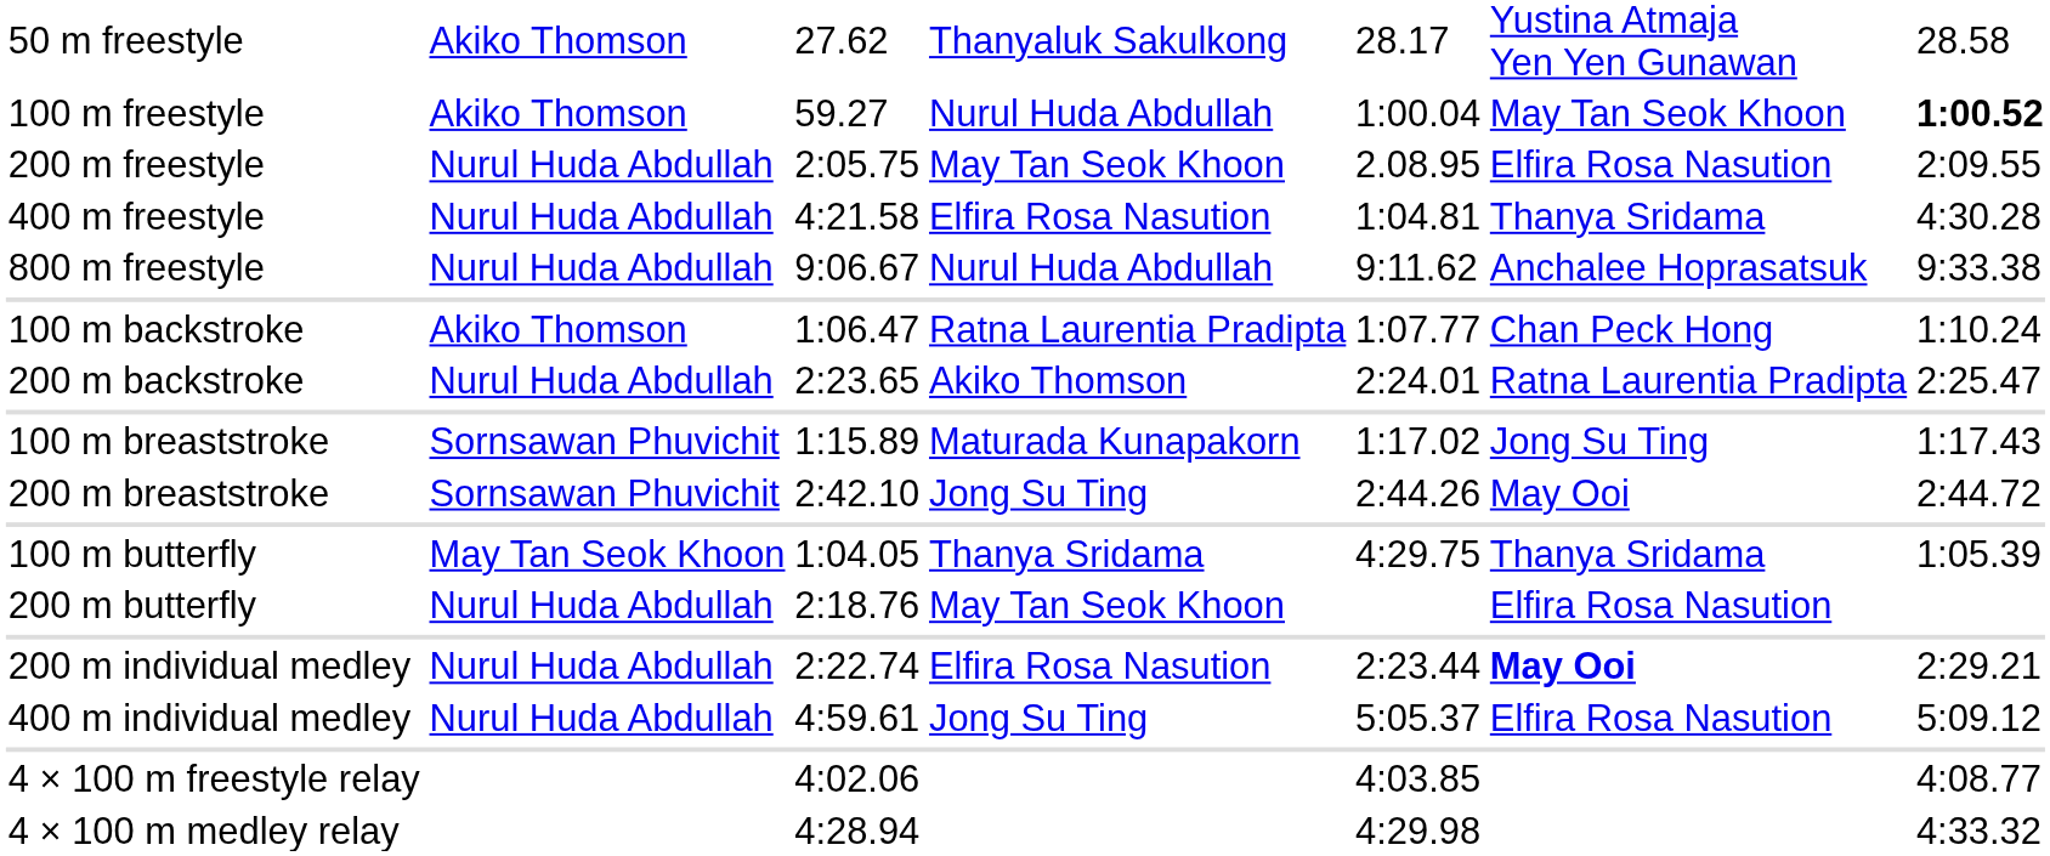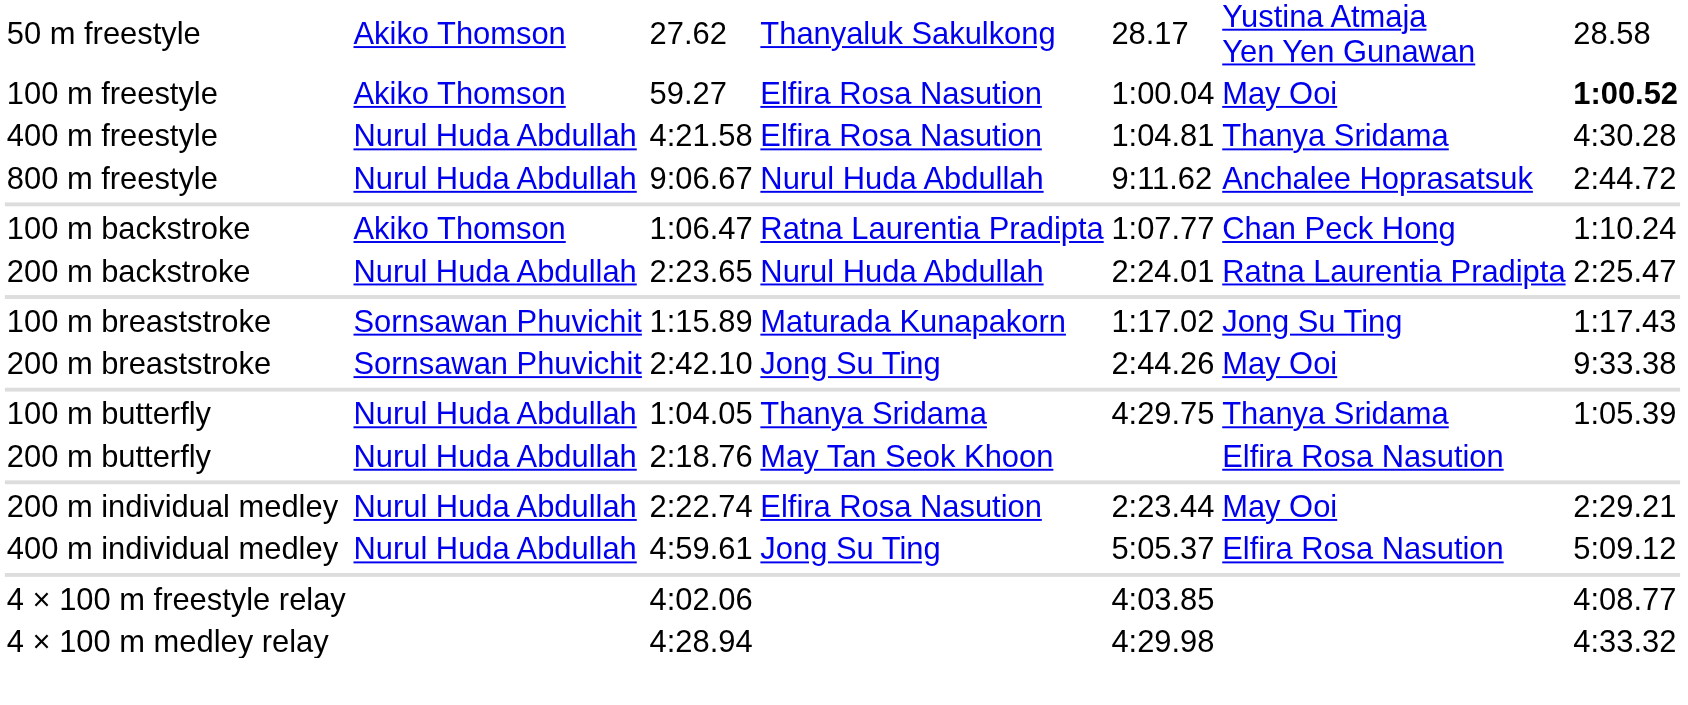100 m freestyle | column 4: Nurul Huda Abdullah -> Elfira Rosa Nasution
100 m freestyle | column 6: May Tan Seok Khoon -> May Ooi
- row: 200 m freestyle | Nurul Huda Abdullah | 2:05.75 | May Tan Seok Khoon | 2.08.95 | Elfira Rosa Nasution | 2:09.55
800 m freestyle | column 7: 9:33.38 -> 2:44.72
200 m backstroke | column 4: Akiko Thomson -> Nurul Huda Abdullah
200 m breaststroke | column 7: 2:44.72 -> 9:33.38
100 m butterfly | column 2: May Tan Seok Khoon -> Nurul Huda Abdullah
200 m individual medley | column 6: bold -> normal
